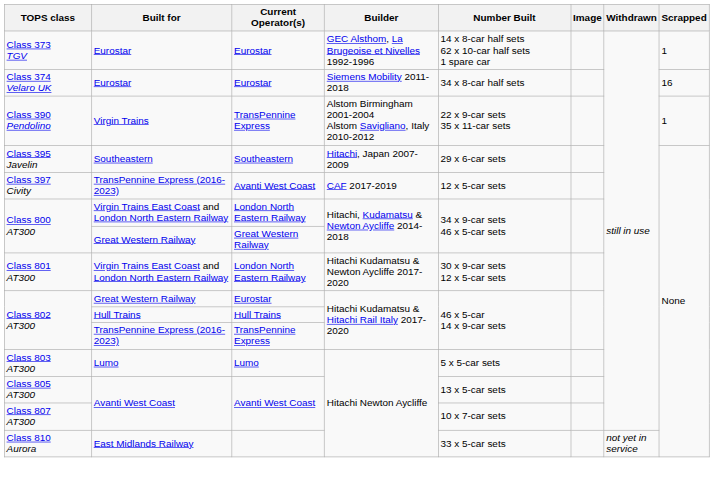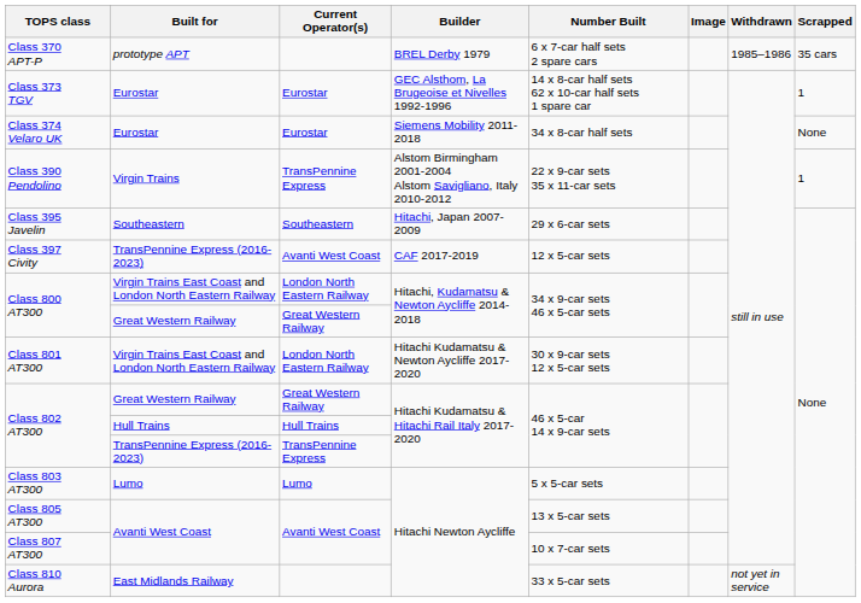+ row: Class 370 APT-P | prototype APT | BREL Derby 1979 | 6 x 7-car half sets 2 spare cars | 1985–1986 | 35 cars
Class 374 Velaro UK | Scrapped: 16 -> None
Class 802 AT300 / Great Western Railway | Current Operator(s): Eurostar -> Great Western Railway
